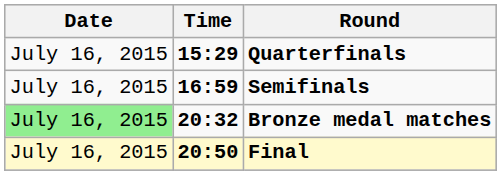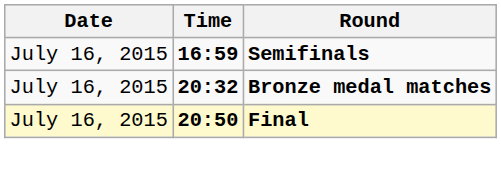- row: July 16, 2015 | 15:29 | Quarterfinals
Bronze medal matches | Date: lightgreen background -> no background
